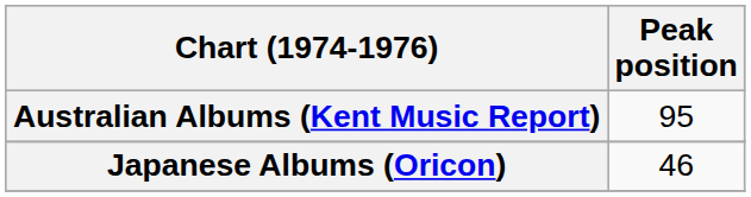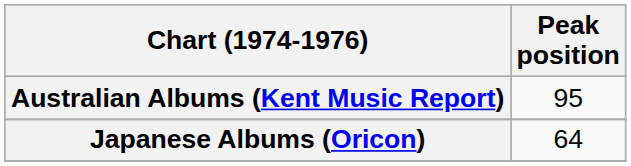Japanese Albums (Oricon) | Peak position: 46 -> 64
